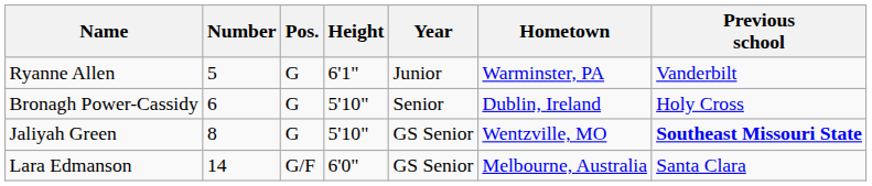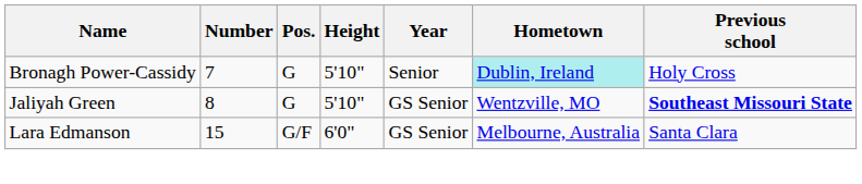- row: Ryanne Allen | 5 | G | 6'1" | Junior | Warminster, PA | Vanderbilt
Bronagh Power-Cassidy | Number: 6 -> 7
Bronagh Power-Cassidy | Hometown: no background -> paleturquoise background
Lara Edmanson | Number: 14 -> 15
